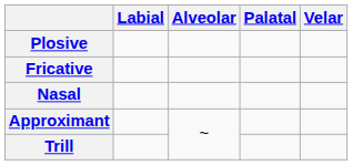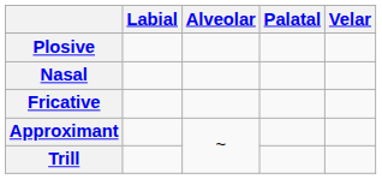rows swapped: Fricative <-> Nasal
